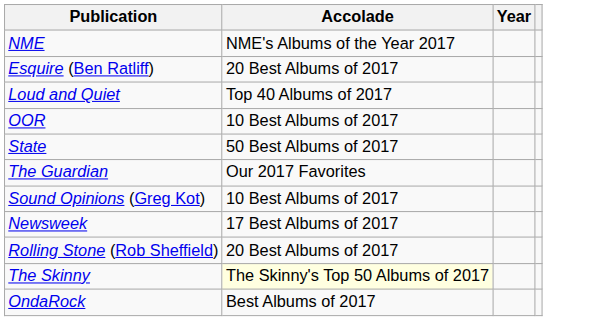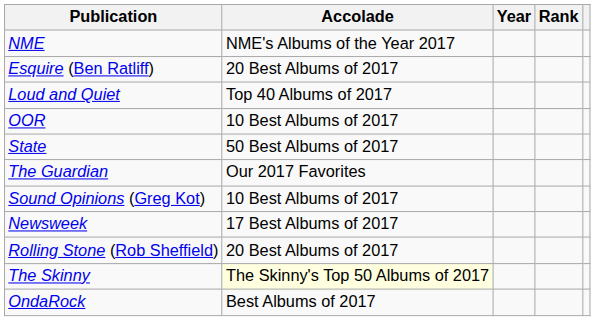+ column: Rank
